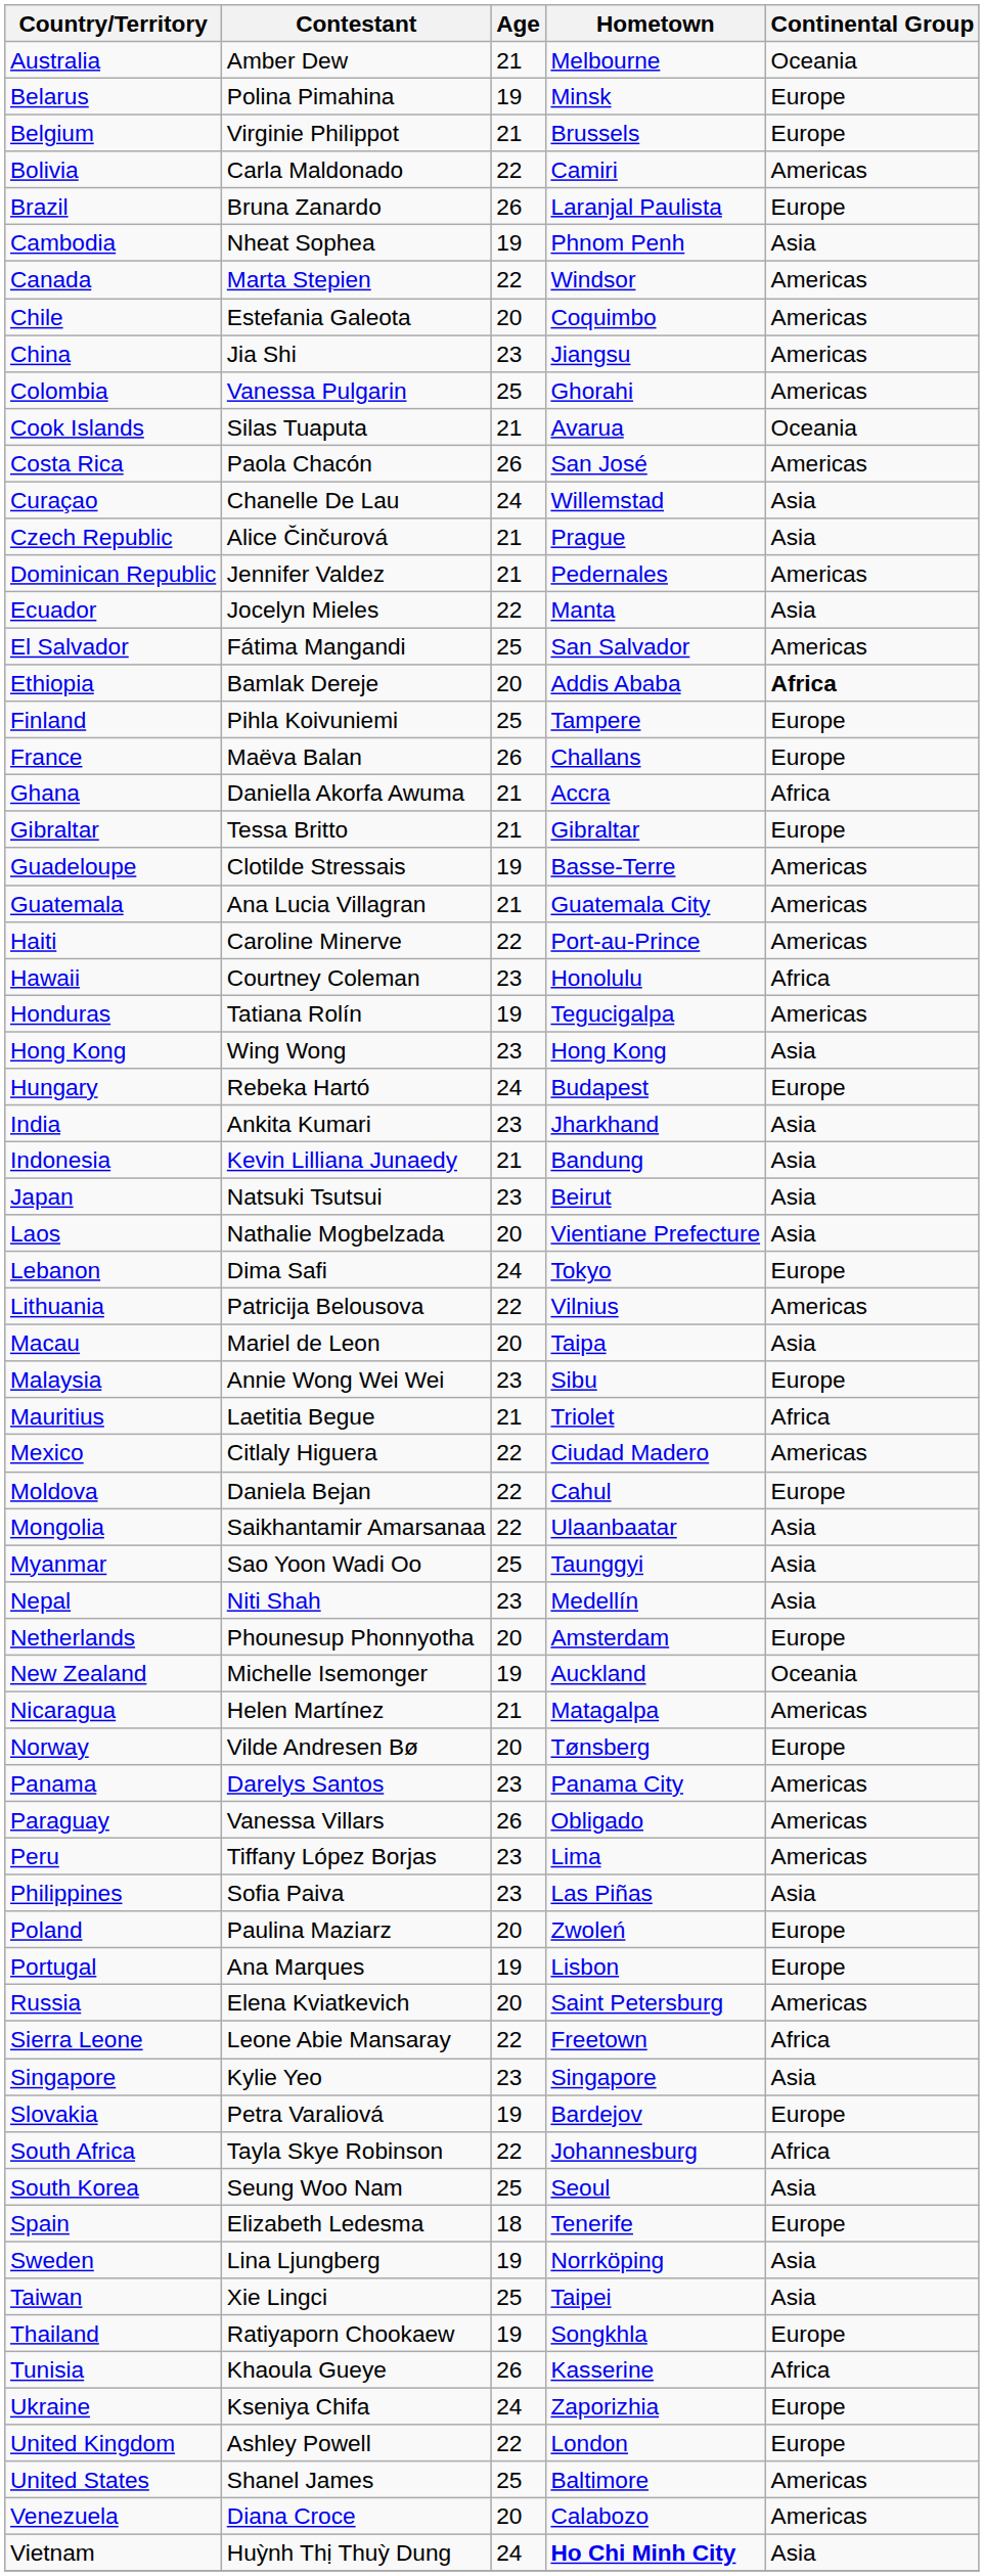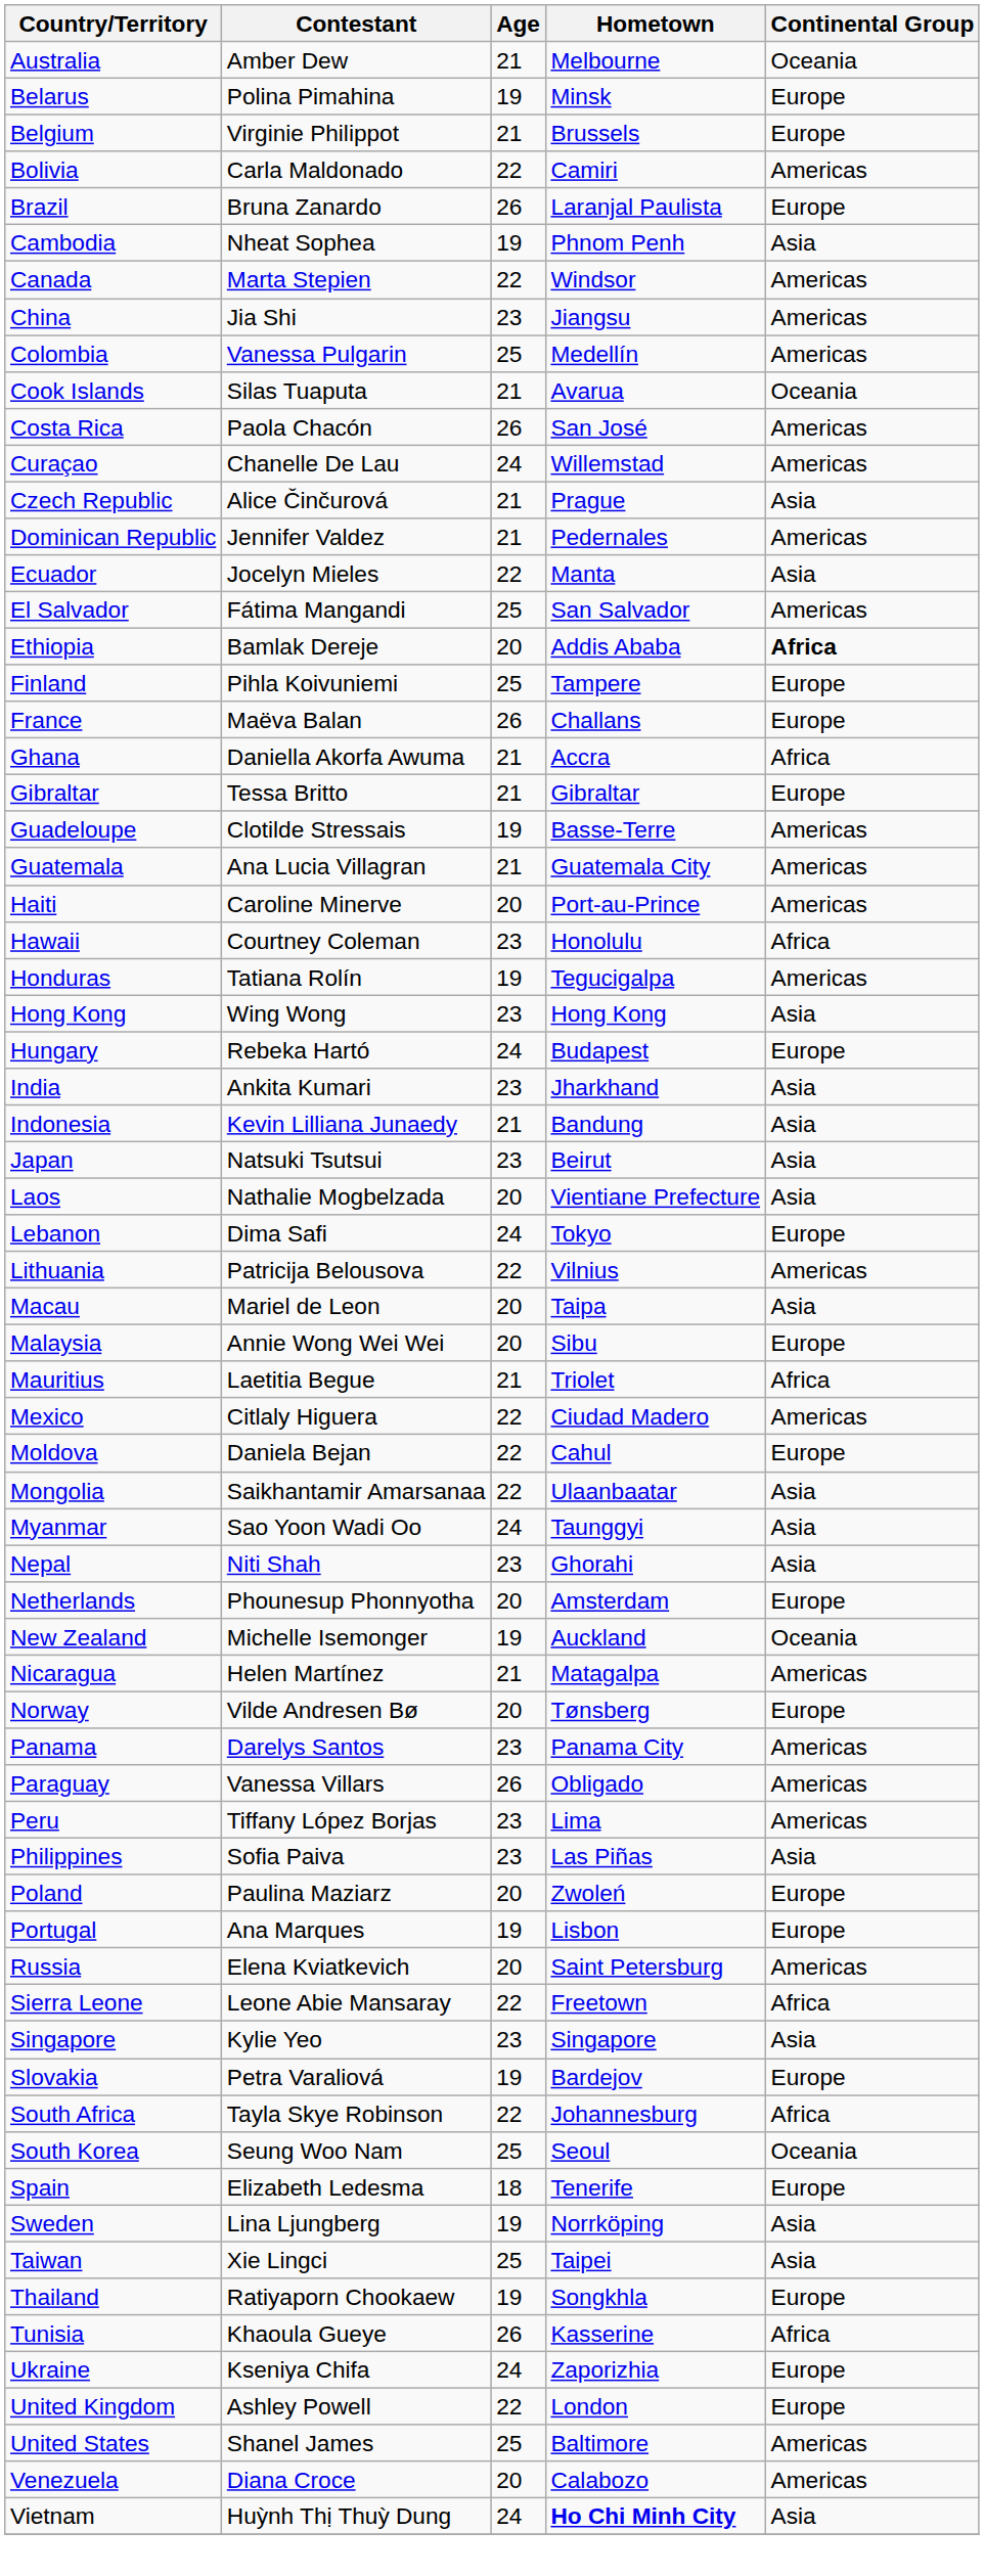- row: Chile | Estefania Galeota | 20 | Coquimbo | Americas
Colombia | Hometown: Ghorahi -> Medellín
Curaçao | Continental Group: Asia -> Americas
Haiti | Age: 22 -> 20
Malaysia | Age: 23 -> 20
Myanmar | Age: 25 -> 24
Nepal | Hometown: Medellín -> Ghorahi
South Korea | Continental Group: Asia -> Oceania
